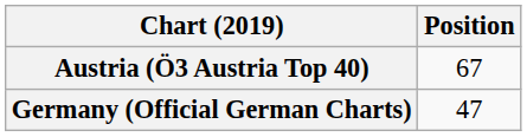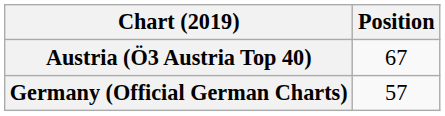Germany (Official German Charts) | Position: 47 -> 57
